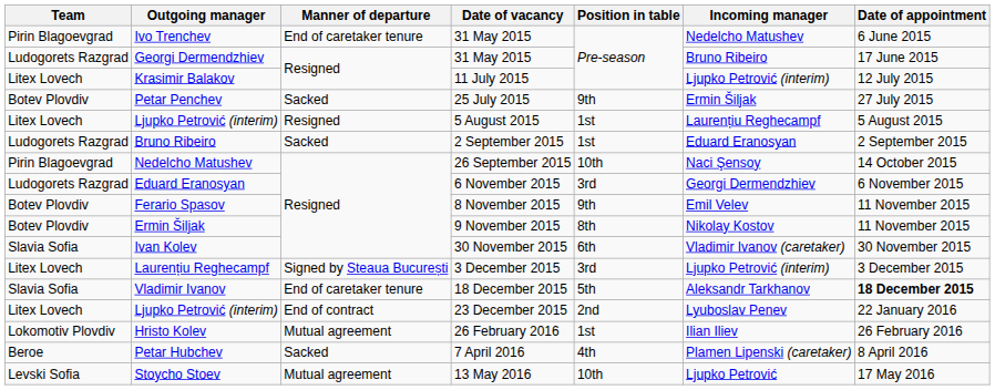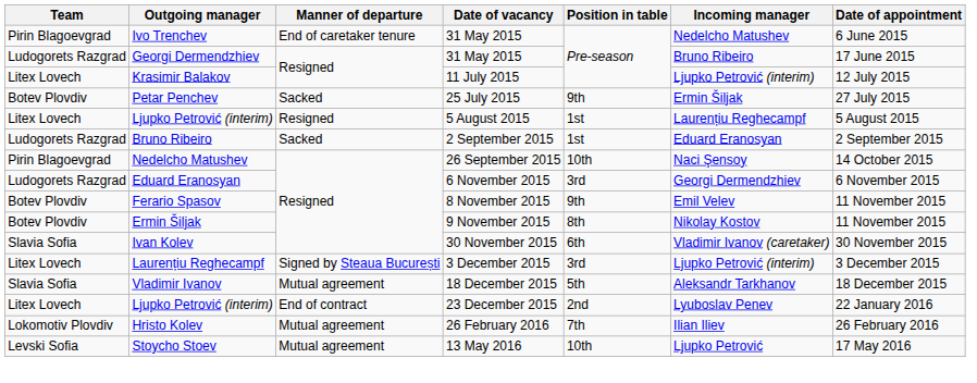Vladimir Ivanov | Manner of departure: End of caretaker tenure -> Mutual agreement
Vladimir Ivanov | Date of appointment: bold -> normal
Hristo Kolev | Position in table: 1st -> 7th
- row: Beroe | Petar Hubchev | Sacked | 7 April 2016 | 4th | Plamen Lipenski (caretaker) | 8 April 2016
